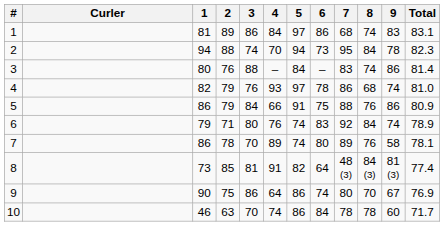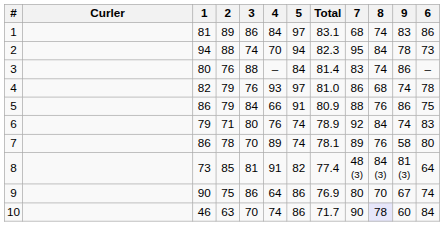columns swapped: 6 <-> Total
10 | 7: 78 -> 90
10 | 8: no background -> lavender background
